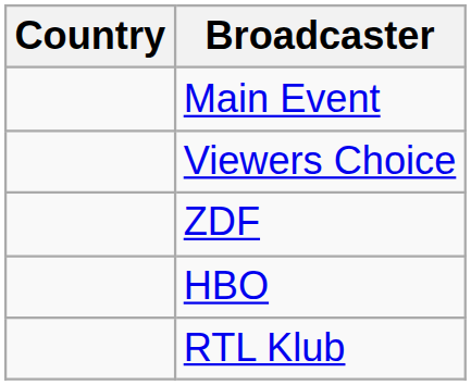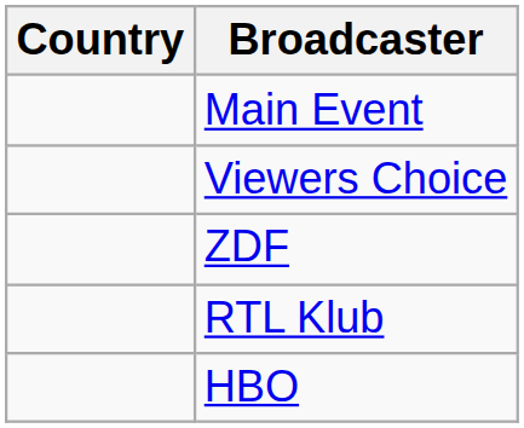rows swapped: RTL Klub <-> HBO
